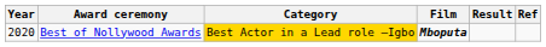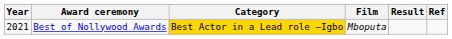Best of Nollywood Awards | Year: 2020 -> 2021
Best of Nollywood Awards | Film: bold -> normal
